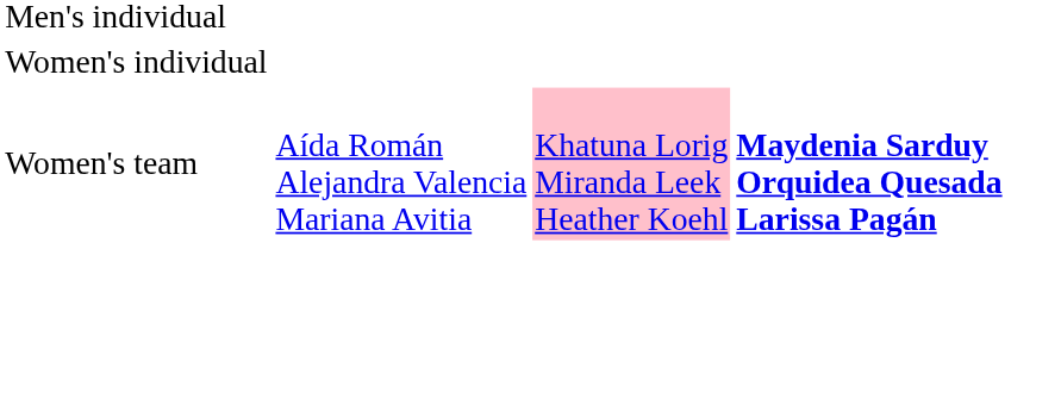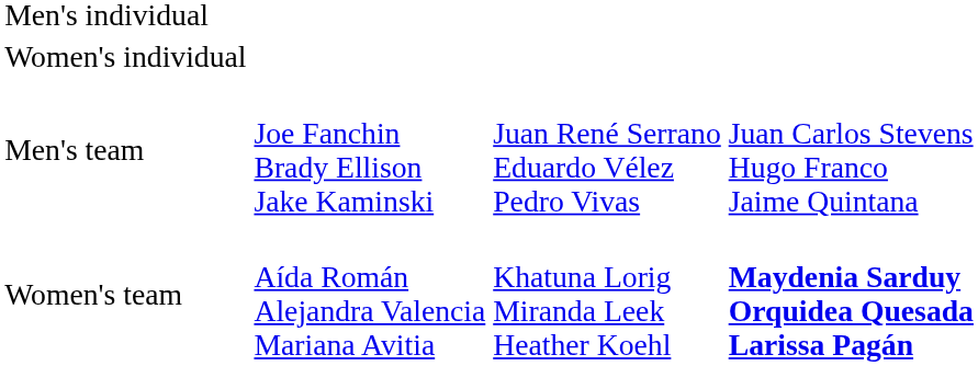+ row: Men's team | Joe Fanchin Brady Ellison Jake Kaminski | Juan René Serrano Eduardo Vélez Pedro Vivas | Juan Carlos Stevens Hugo Franco Jaime Quintana
Women's team | column 3: pink background -> no background
